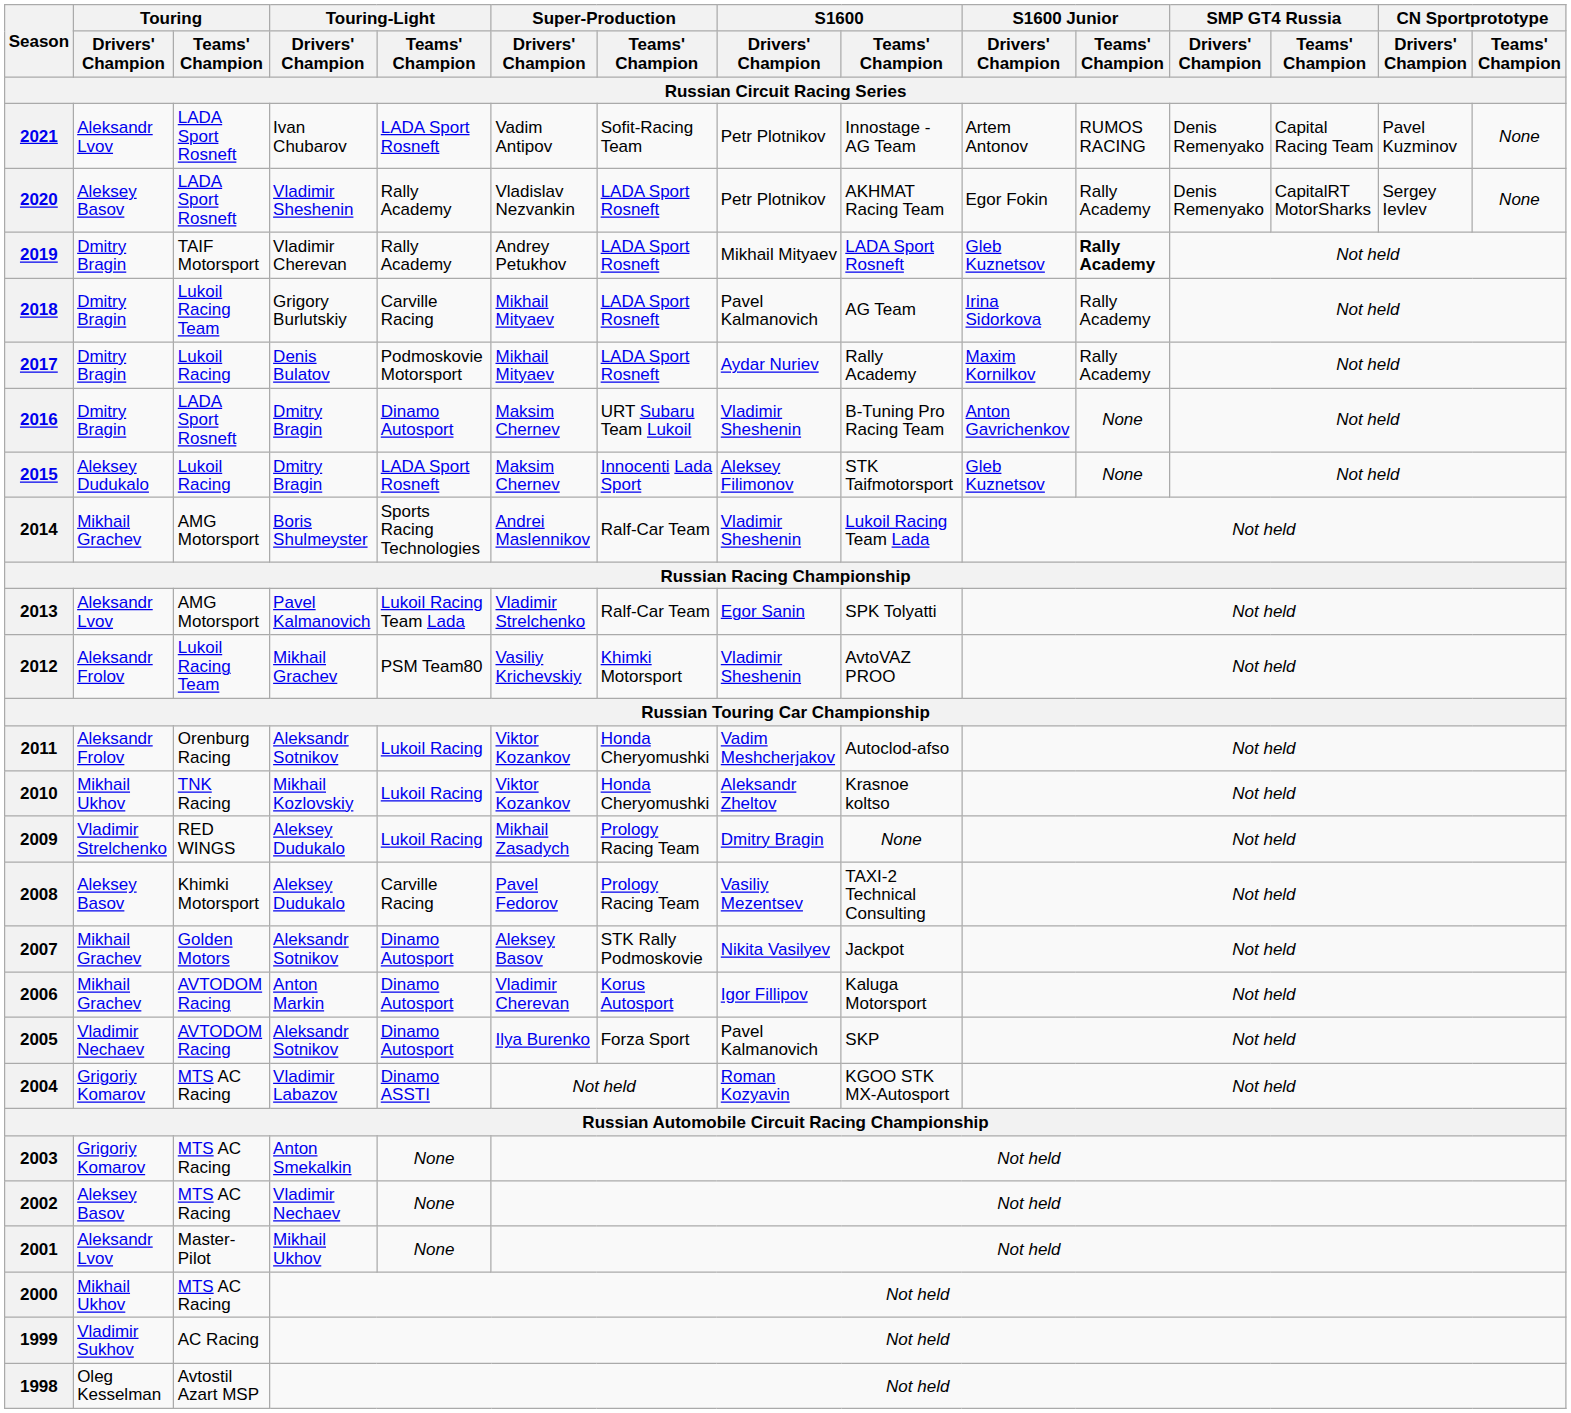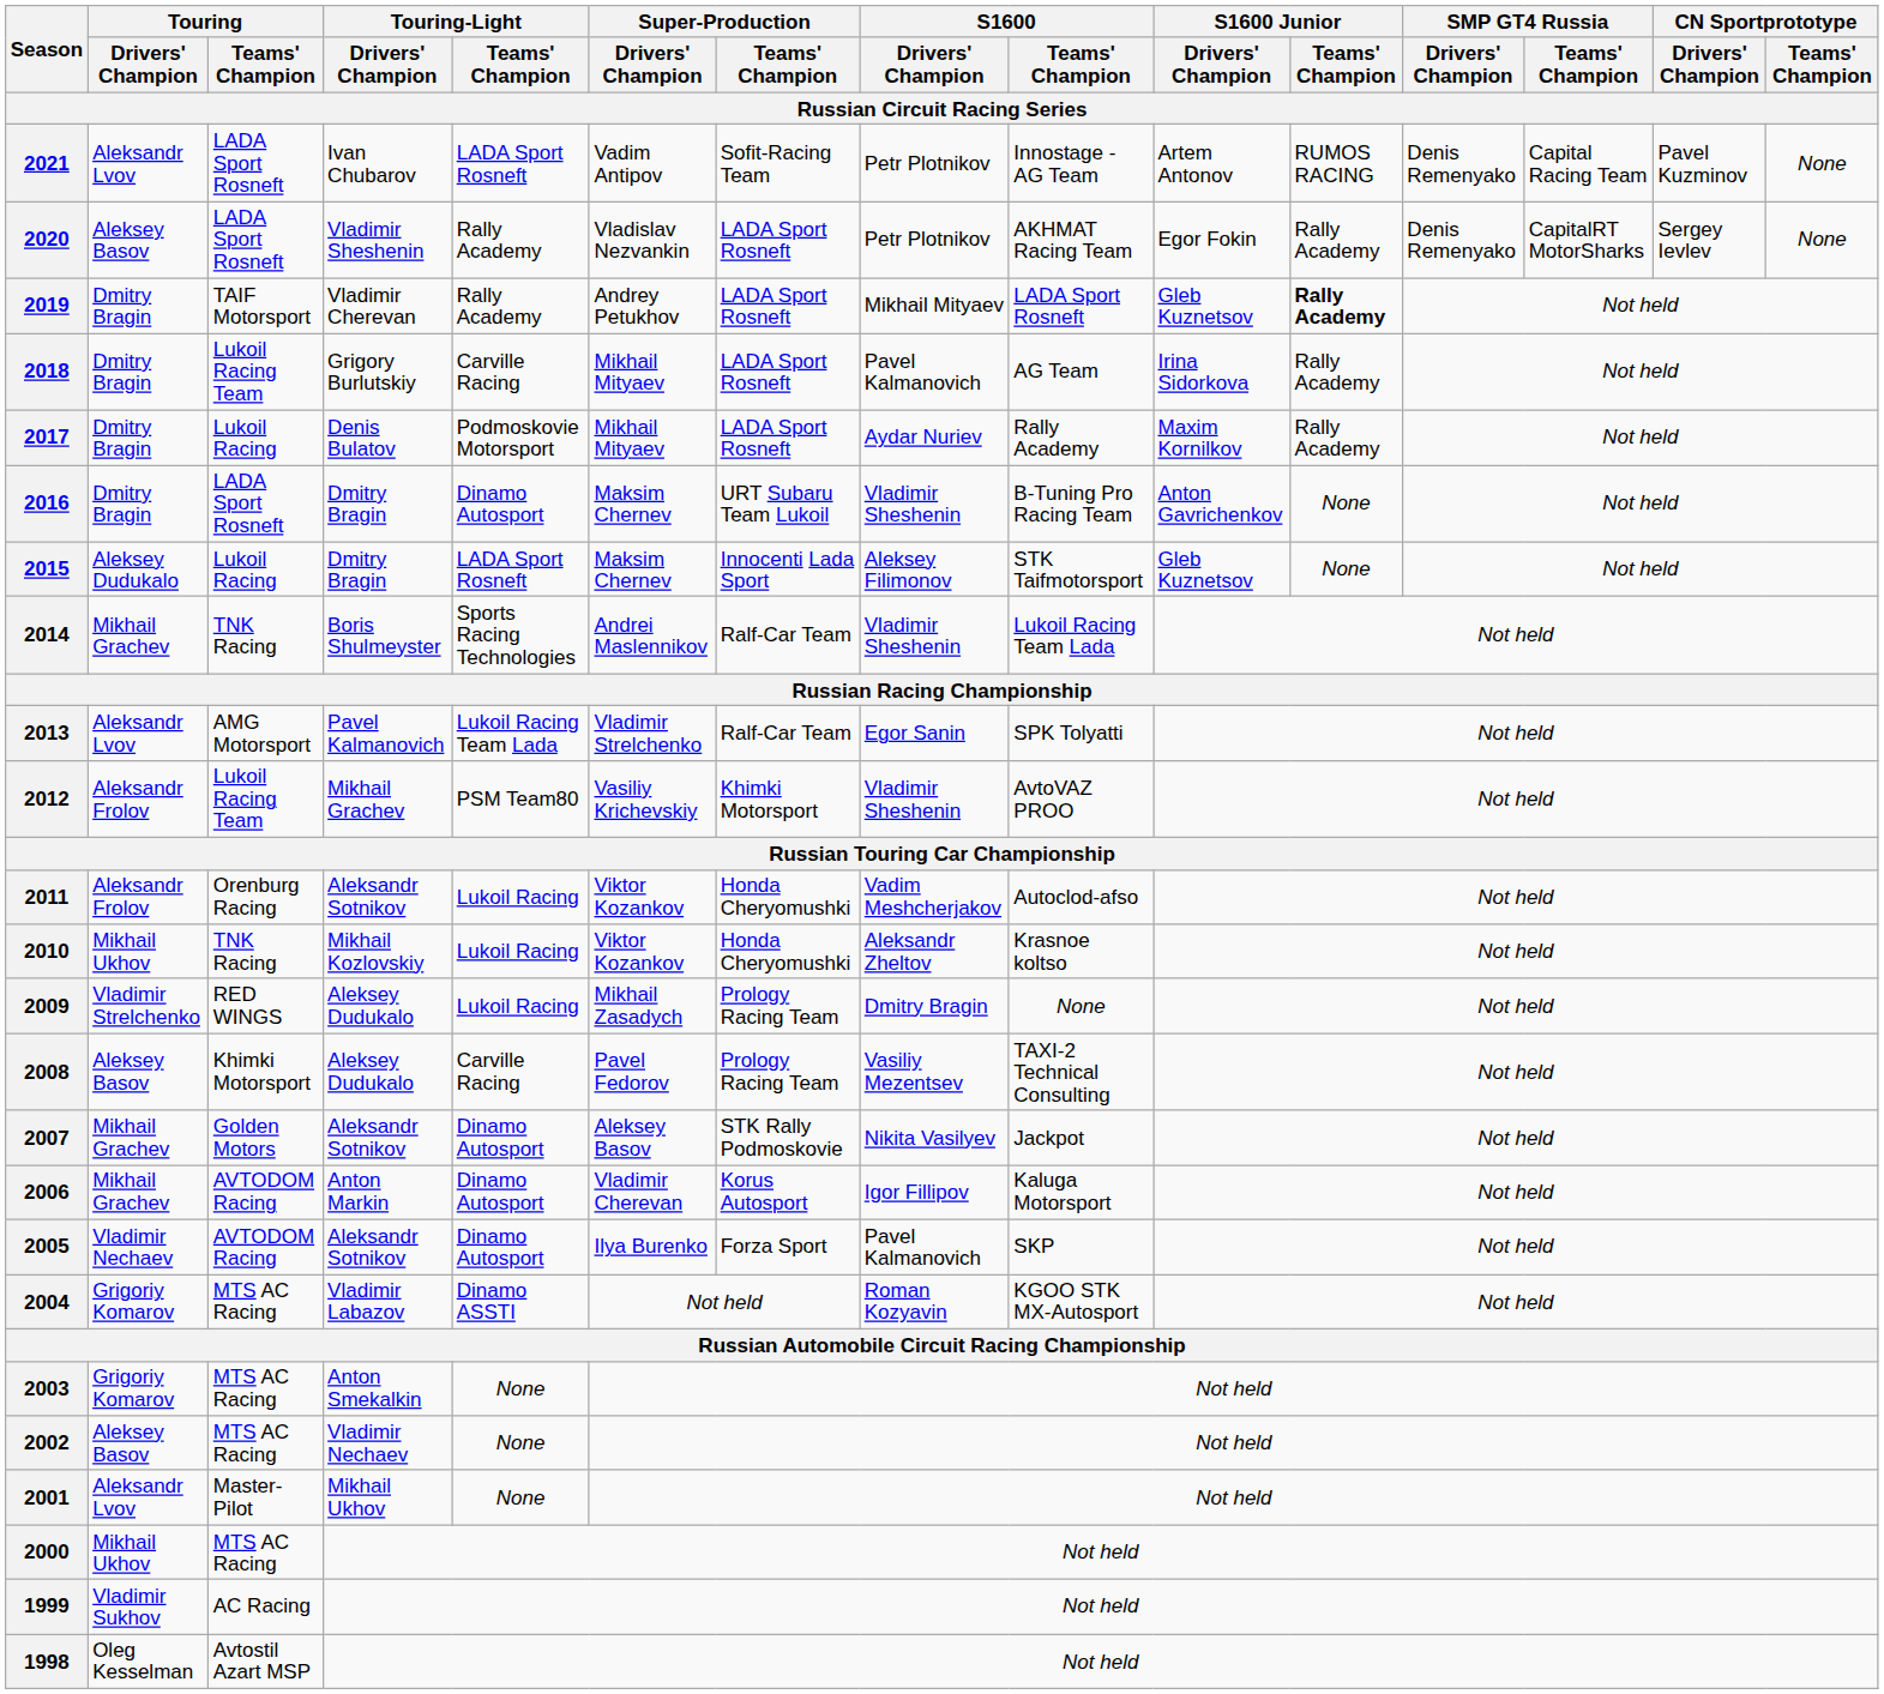2014 | Touring / Teams' Champion: AMG Motorsport -> TNK Racing
